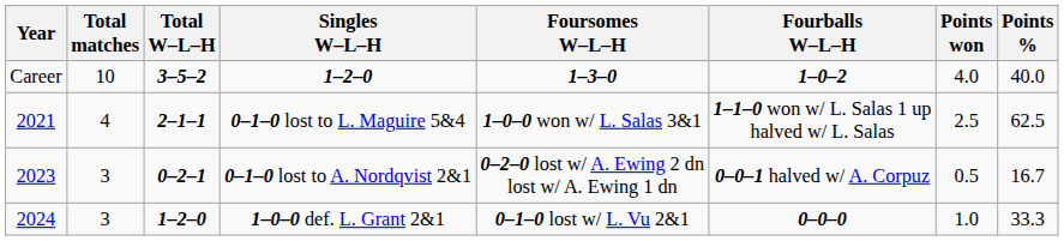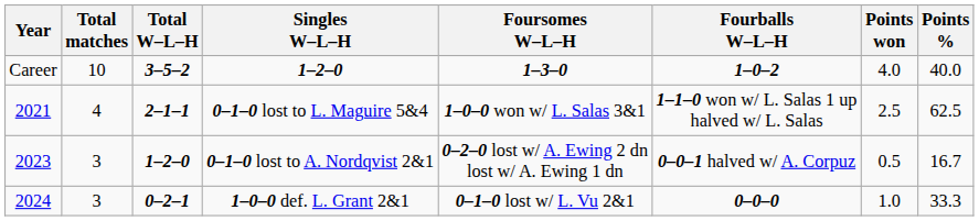0–1–0 lost to A. Nordqvist 2&1 | Total W–L–H: 0–2–1 -> 1–2–0
1–0–0 def. L. Grant 2&1 | Total W–L–H: 1–2–0 -> 0–2–1
